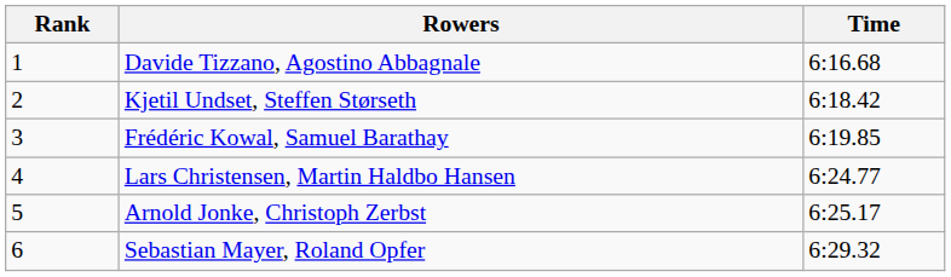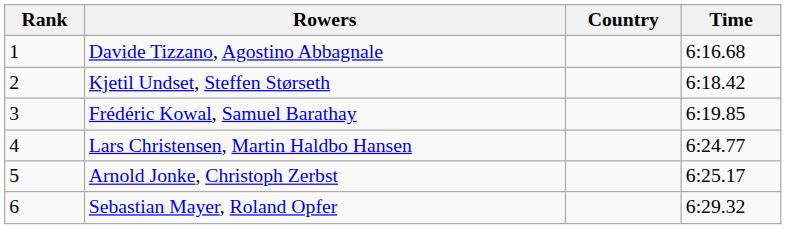+ column: Country
